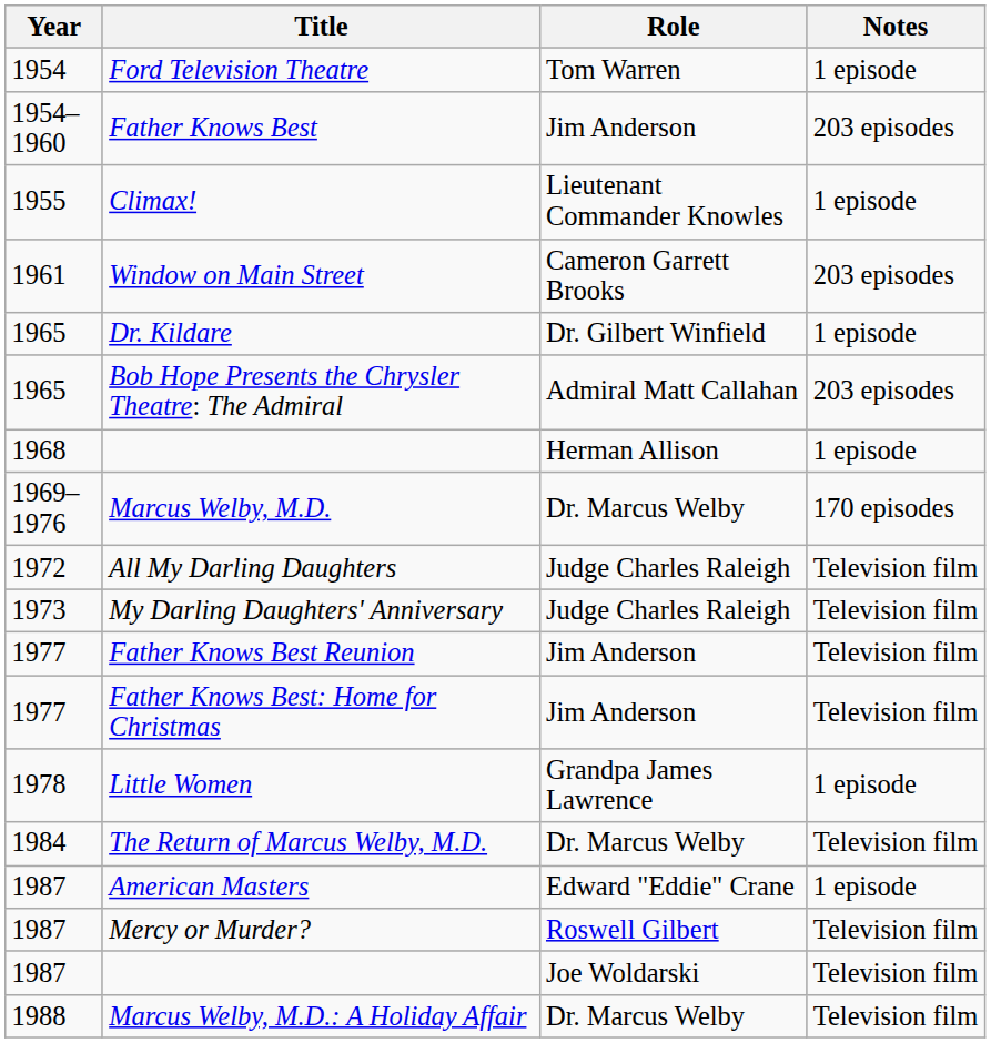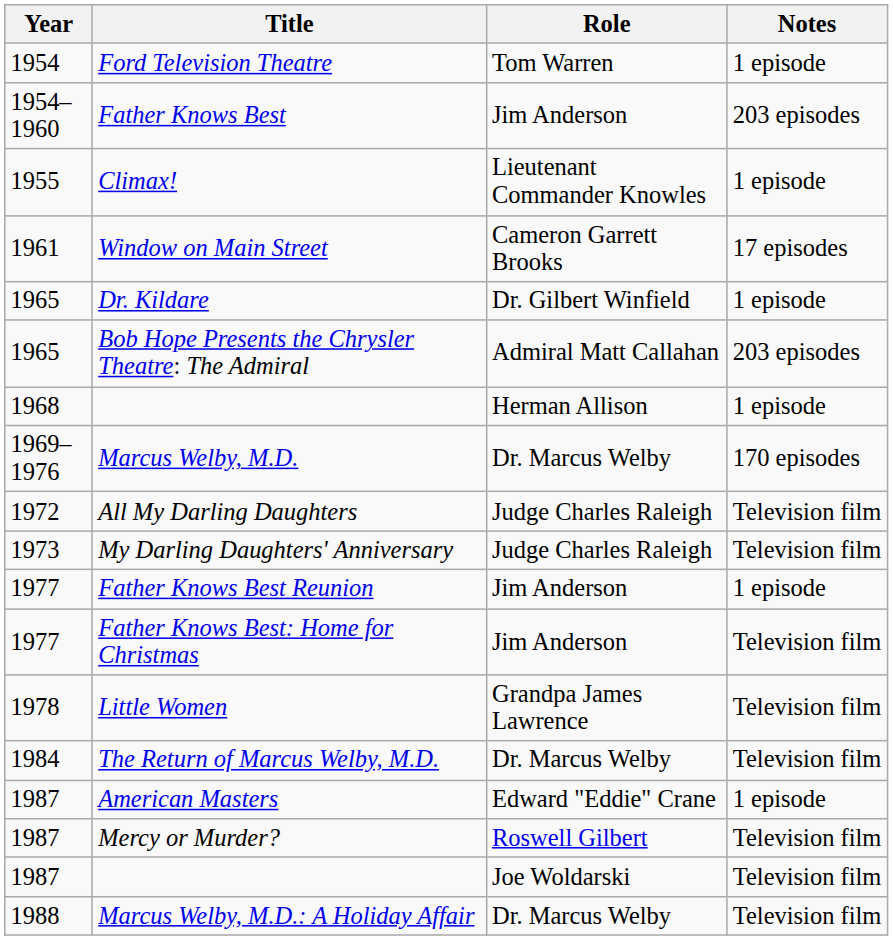Window on Main Street | Notes: 203 episodes -> 17 episodes
Father Knows Best Reunion | Notes: Television film -> 1 episode
Little Women | Notes: 1 episode -> Television film
